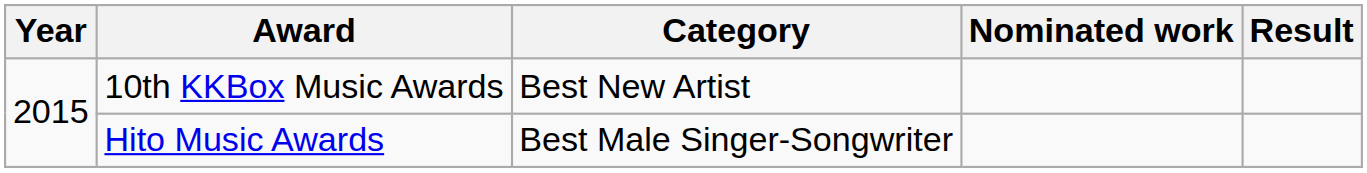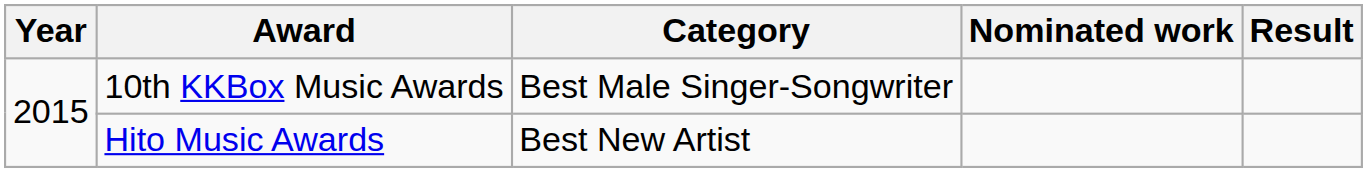10th KKBox Music Awards | Category: Best New Artist -> Best Male Singer-Songwriter
Hito Music Awards | Category: Best Male Singer-Songwriter -> Best New Artist
